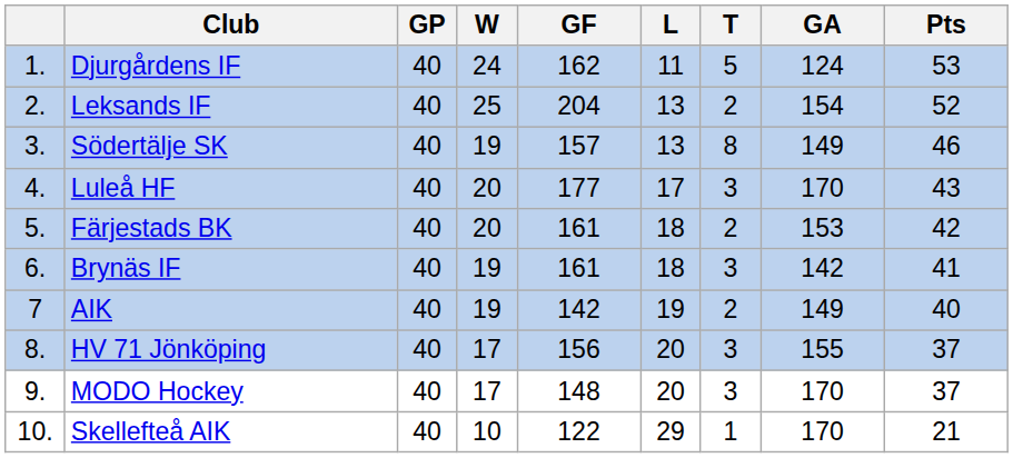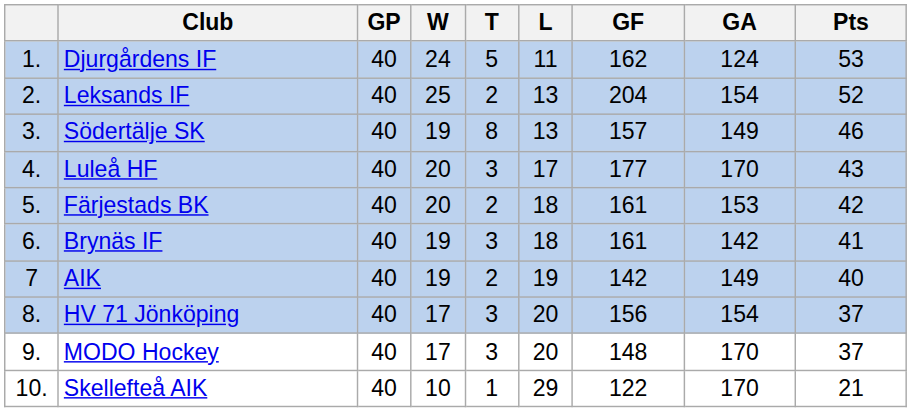columns swapped: T <-> GF
HV 71 Jönköping | GA: 155 -> 154
